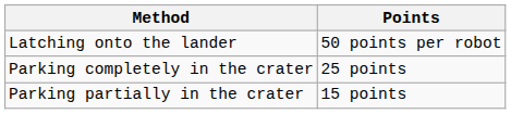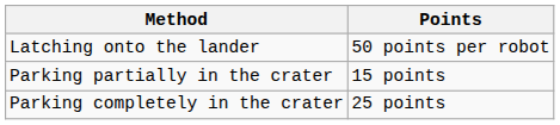rows swapped: Parking partially in the crater <-> Parking completely in the crater
